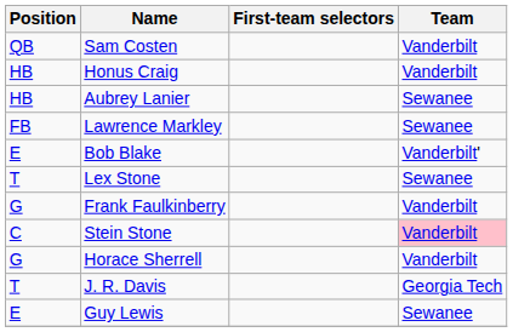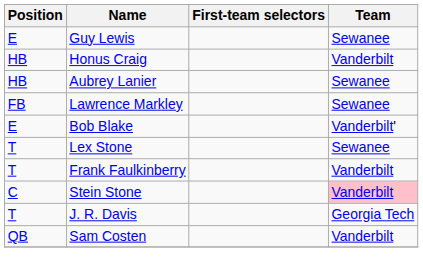rows swapped: Sam Costen <-> Guy Lewis
Frank Faulkinberry | Position: G -> T
- row: G | Horace Sherrell | Vanderbilt
